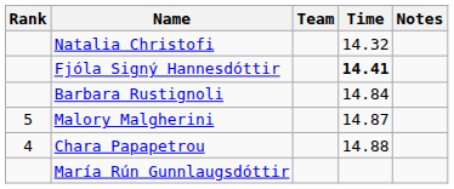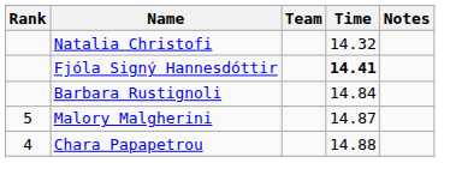- row: María Rún Gunnlaugsdóttir
